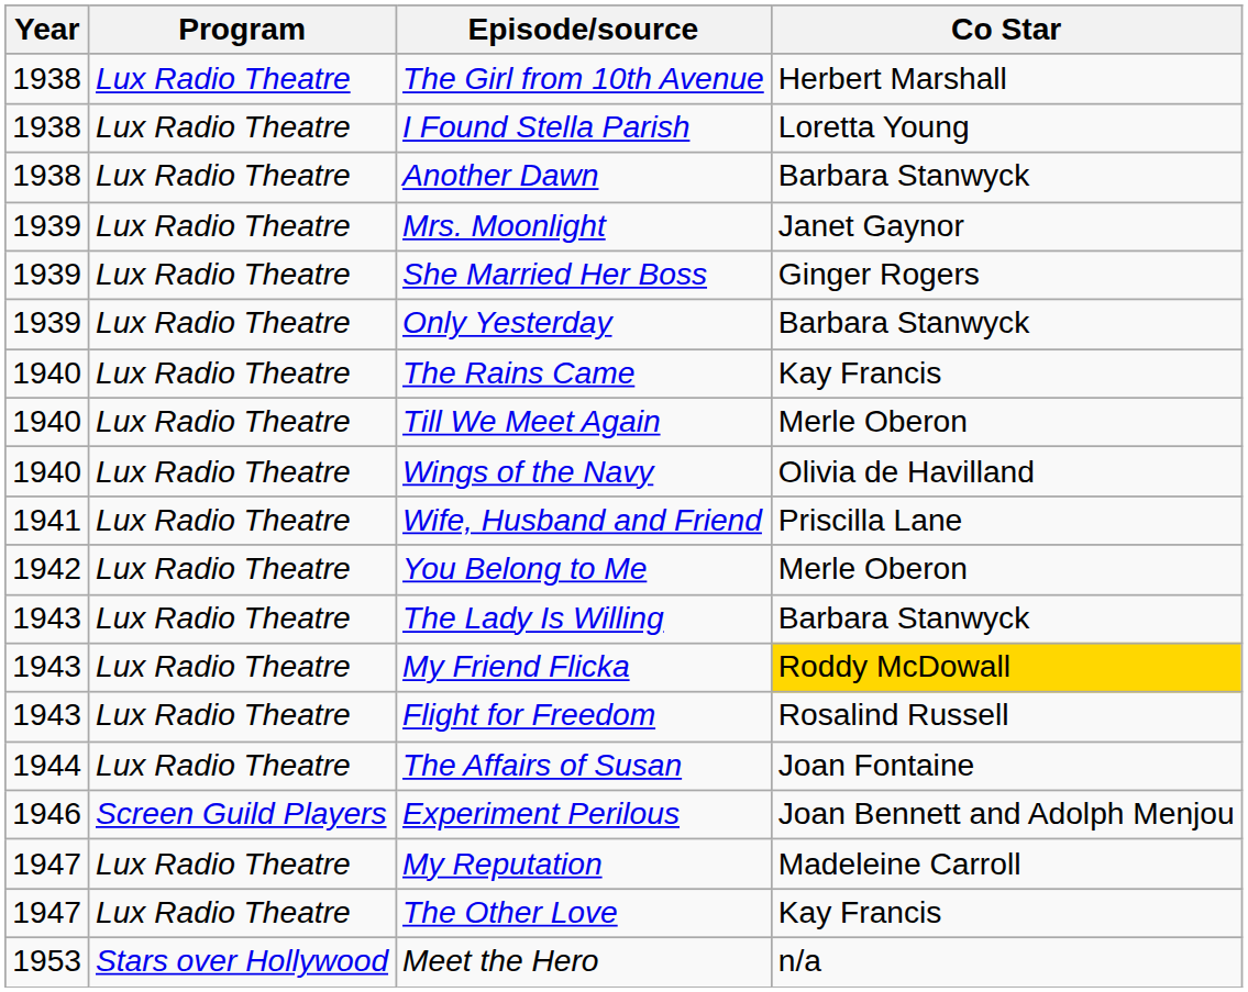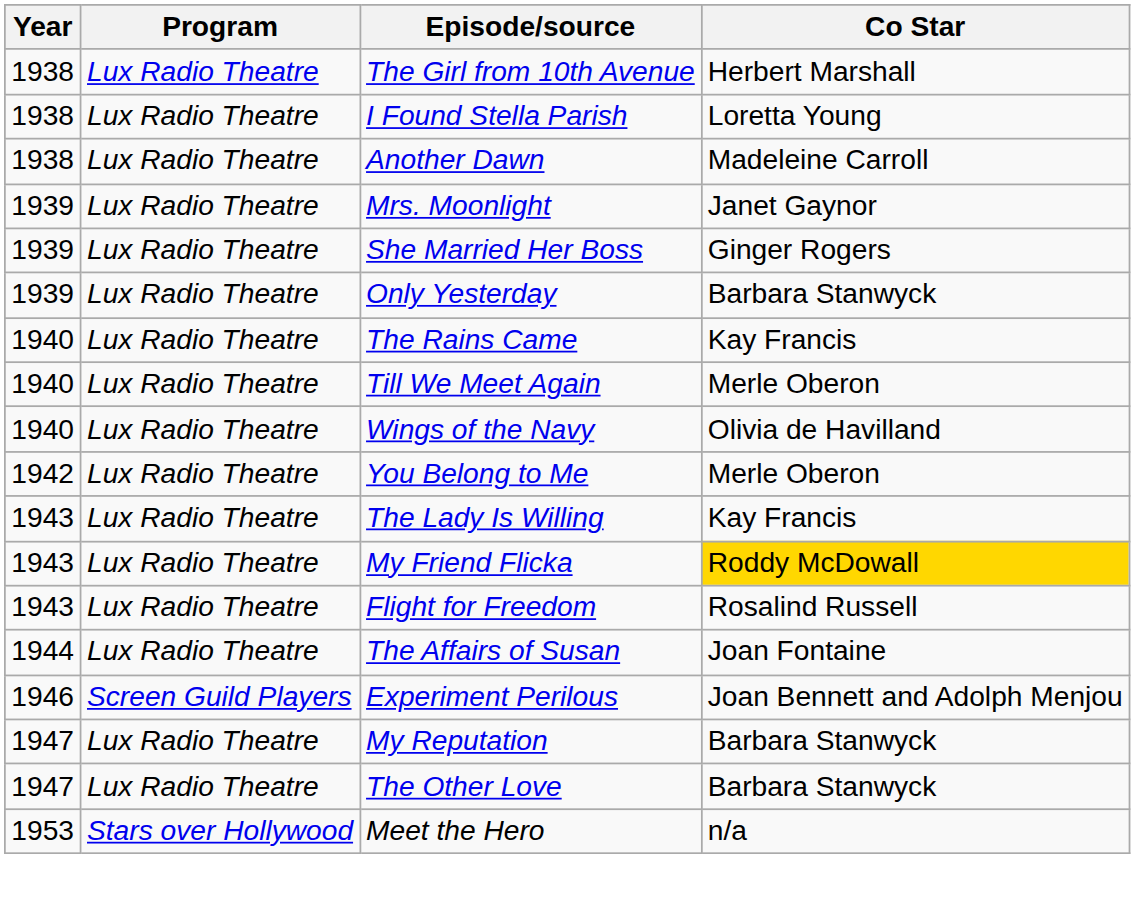Another Dawn | Co Star: Barbara Stanwyck -> Madeleine Carroll
- row: 1941 | Lux Radio Theatre | Wife, Husband and Friend | Priscilla Lane
The Lady Is Willing | Co Star: Barbara Stanwyck -> Kay Francis
My Reputation | Co Star: Madeleine Carroll -> Barbara Stanwyck
The Other Love | Co Star: Kay Francis -> Barbara Stanwyck
